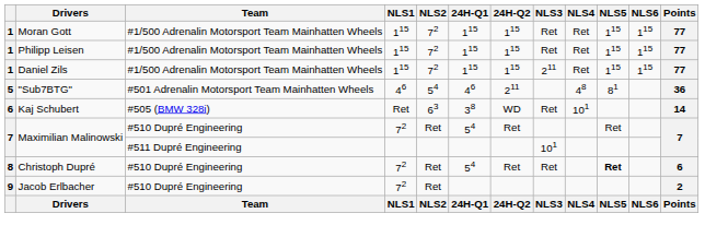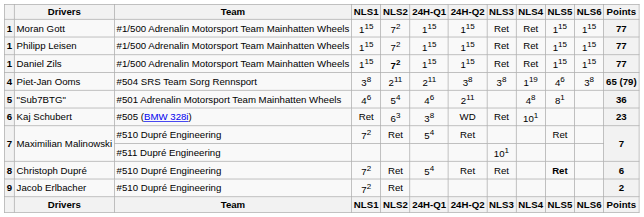Daniel Zils | NLS2: normal -> bold
Daniel Zils | NLS3: 211 -> Ret
+ row: 4 | Piet-Jan Ooms | #504 SRS Team Sorg Rennsport | 38 | 211 | 211 | 38 | 38 | 119 | 46 | 38 | 65 (79)
Kaj Schubert | Points: 14 -> 23
